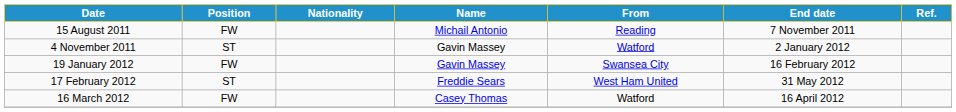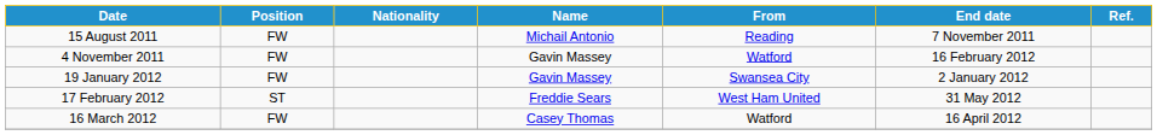4 November 2011 | Position: ST -> FW
4 November 2011 | End date: 2 January 2012 -> 16 February 2012
19 January 2012 | End date: 16 February 2012 -> 2 January 2012
